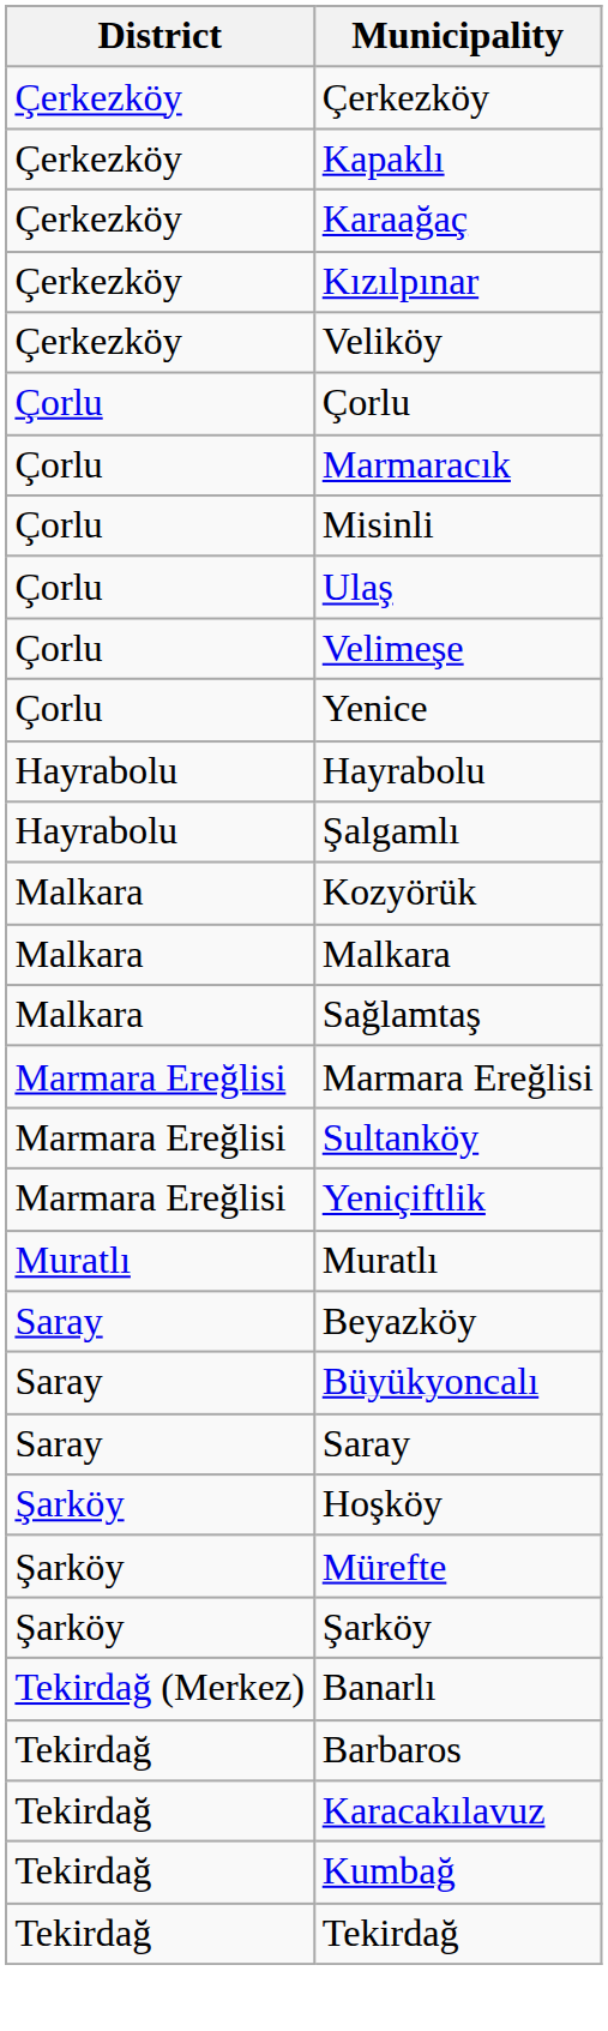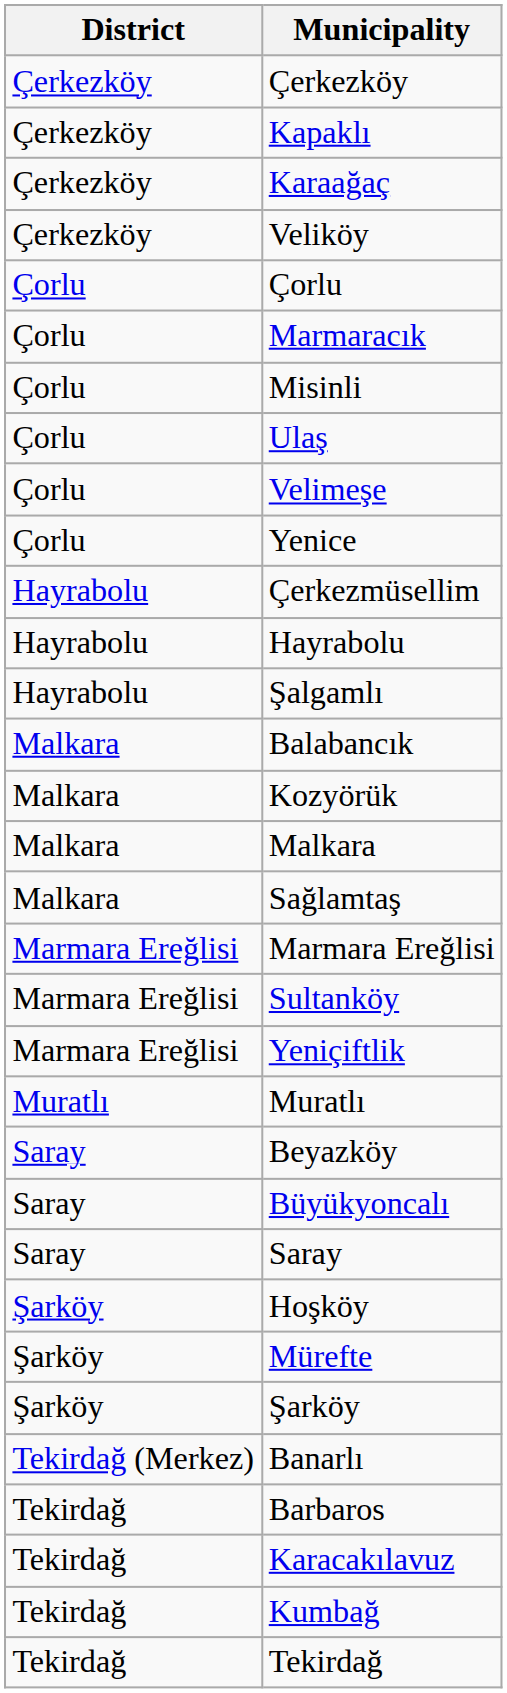- row: Çerkezköy | Kızılpınar
+ row: Hayrabolu | Çerkezmüsellim
+ row: Malkara | Balabancık
